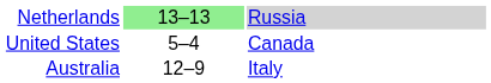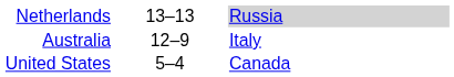Netherlands | column 2: lightgreen background -> no background
rows swapped: Australia <-> United States
